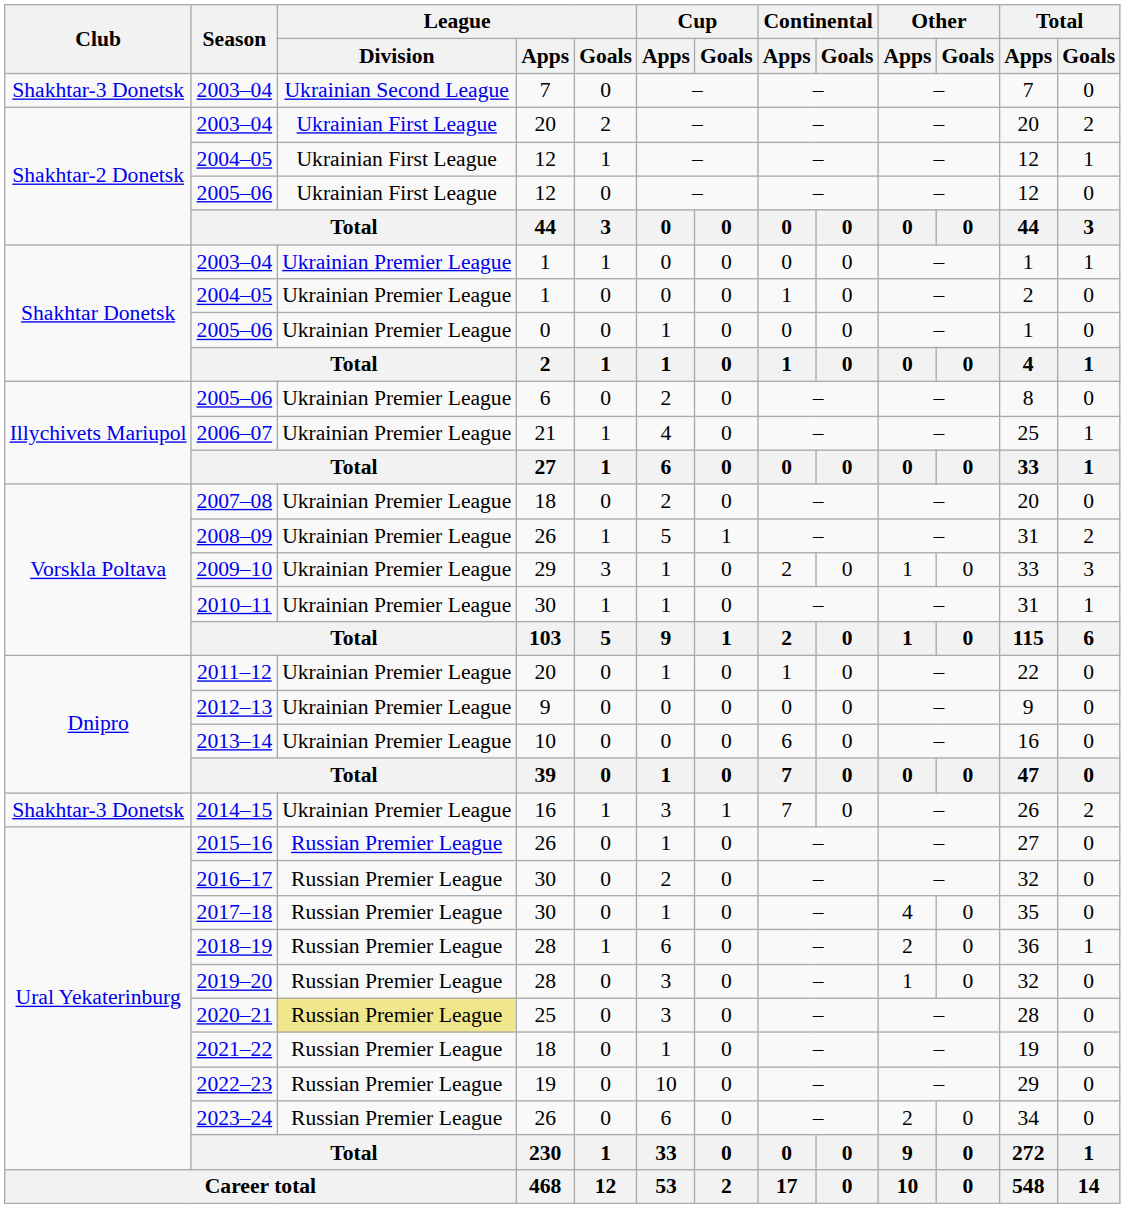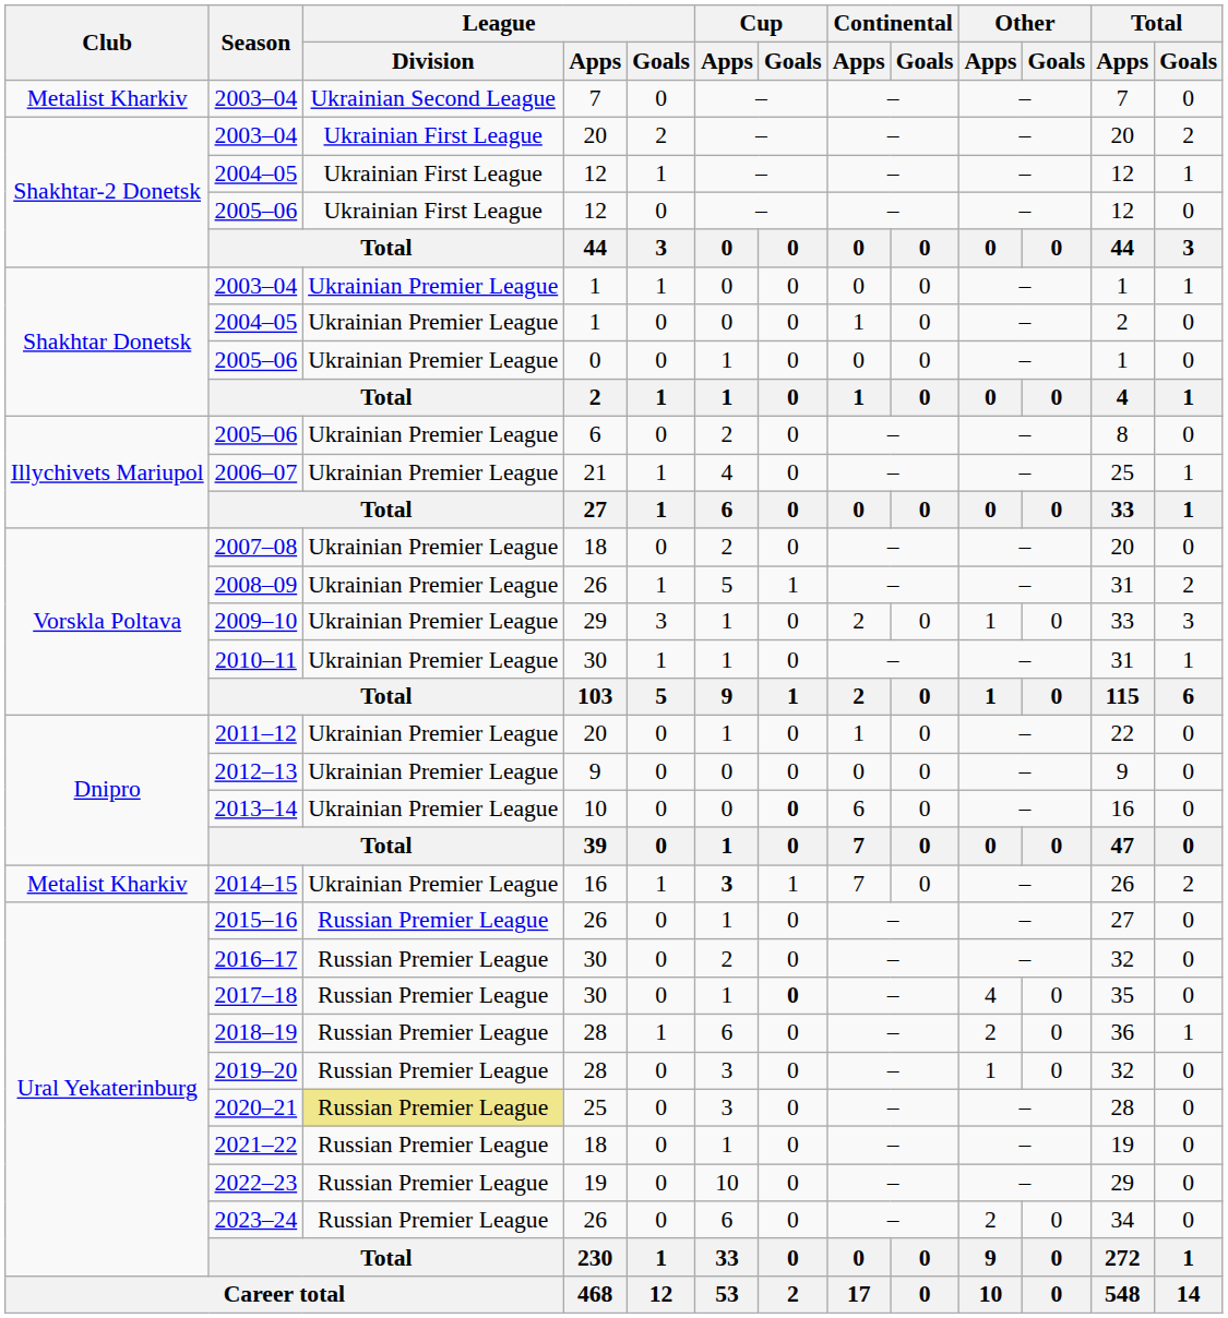2003–04 / 7 | Club: Shakhtar-3 Donetsk -> Metalist Kharkiv
2013–14 | Cup / Goals: normal -> bold
2014–15 | Club: Shakhtar-3 Donetsk -> Metalist Kharkiv
2014–15 | Cup / Apps: normal -> bold
2017–18 | Cup / Goals: normal -> bold
